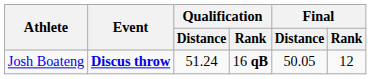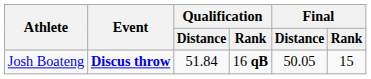Josh Boateng | Qualification / Distance: 51.24 -> 51.84
Josh Boateng | Final / Rank: 12 -> 15
